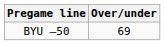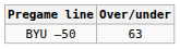BYU –50 | Over/under: 69 -> 63
